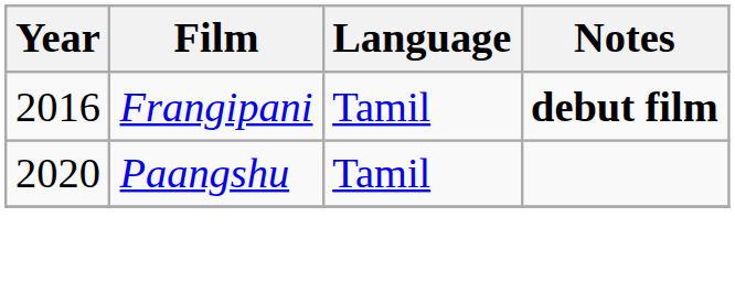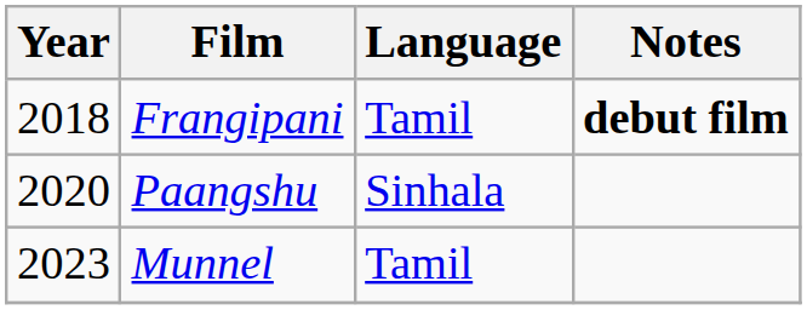Frangipani | Year: 2016 -> 2018
Paangshu | Language: Tamil -> Sinhala
+ row: 2023 | Munnel | Tamil
